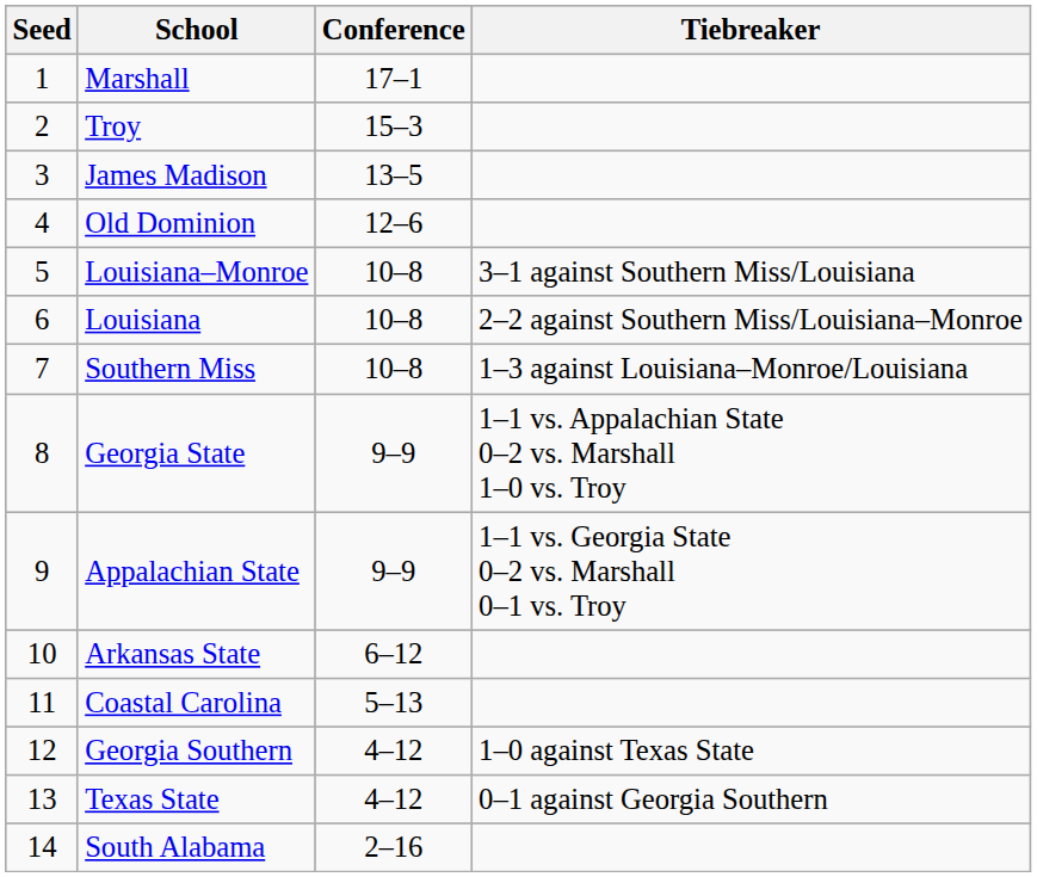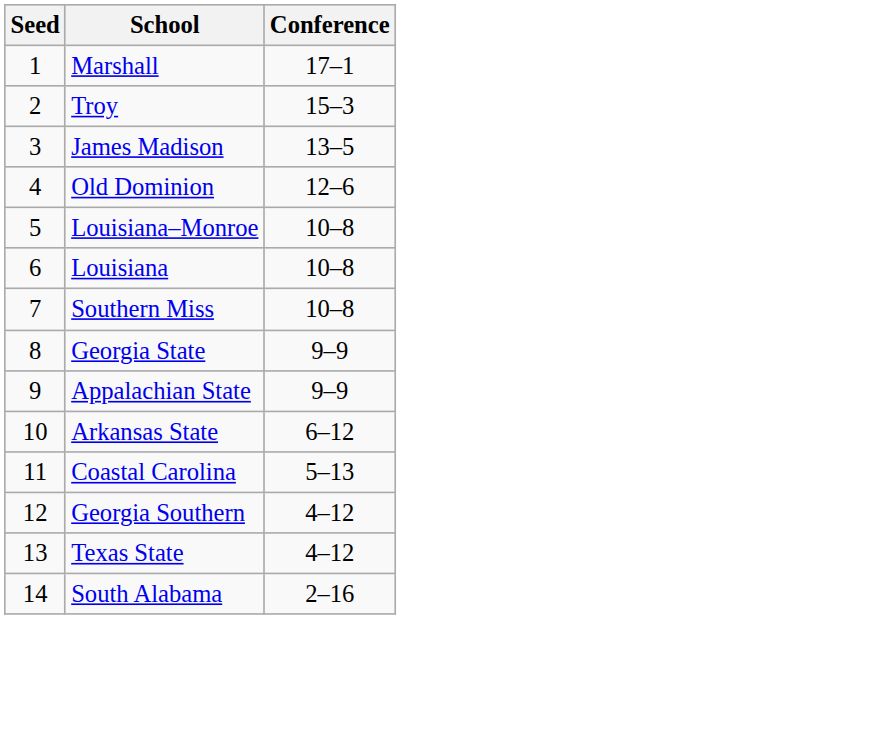- column: Tiebreaker | 3–1 against Southern Miss/Louisiana | 2–2 against Southern Miss/Louisiana–Monroe | 1–3 against Louisiana–Monroe/Louisiana | 1–1 vs. Appalachian State 0–2 vs. Marshall 1–0 vs. Troy | 1–1 vs. Georgia State 0–2 vs. Marshall 0–1 vs. Troy | 1–0 against Texas State | 0–1 against Georgia Southern
